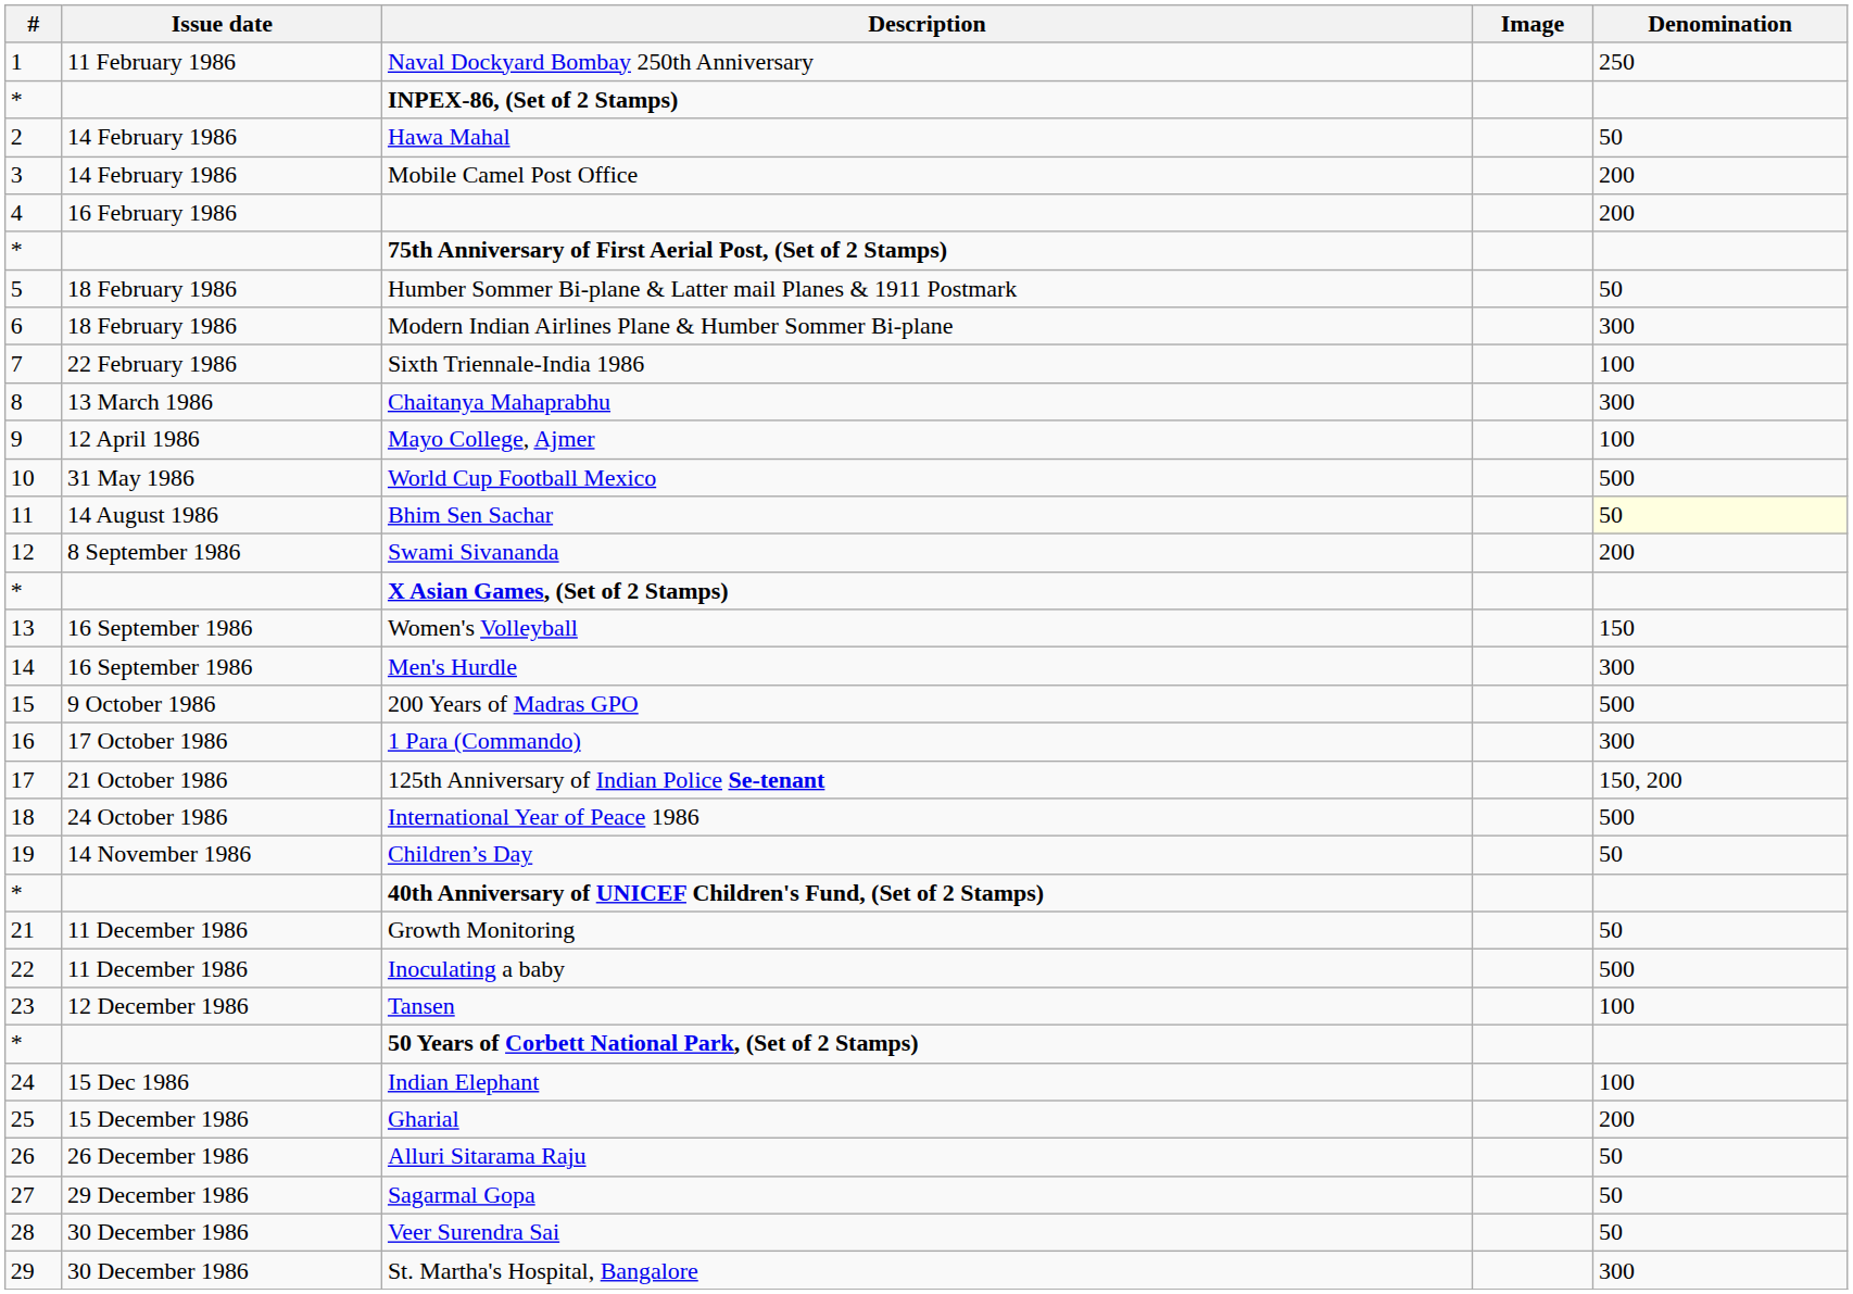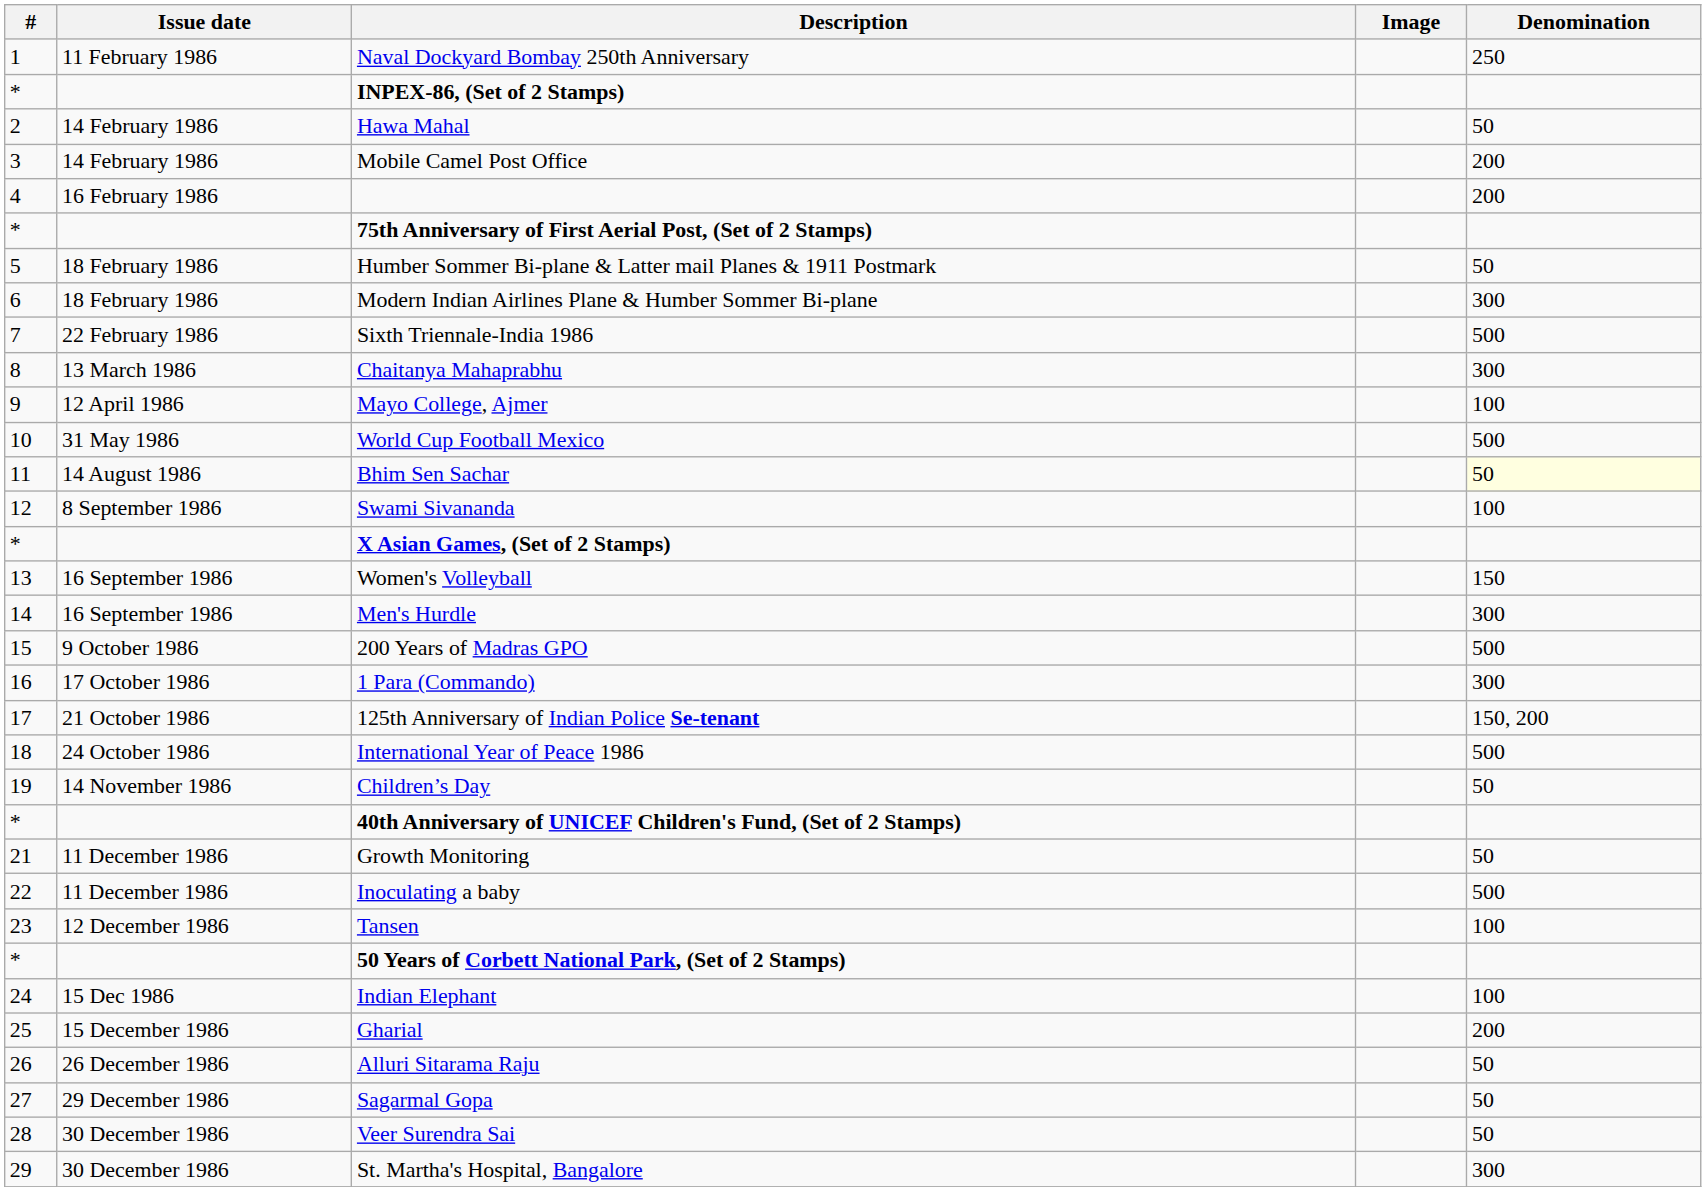Sixth Triennale-India 1986 | Denomination: 100 -> 500
Swami Sivananda | Denomination: 200 -> 100
